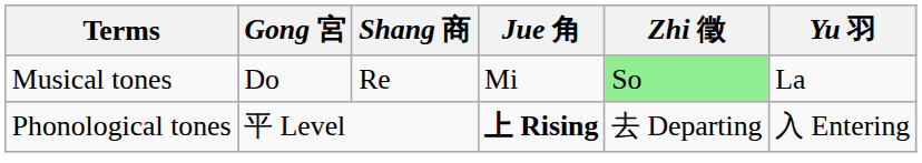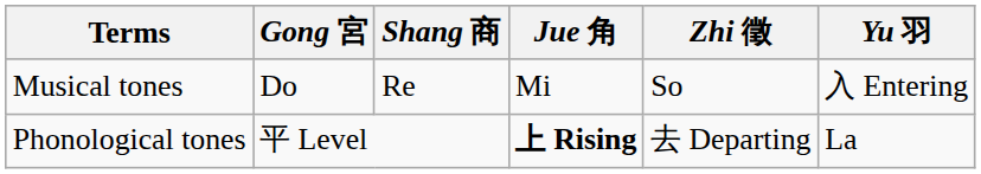Musical tones | Zhi 徵: lightgreen background -> no background
Musical tones | Yu 羽: La -> 入 Entering
Phonological tones | Yu 羽: 入 Entering -> La
